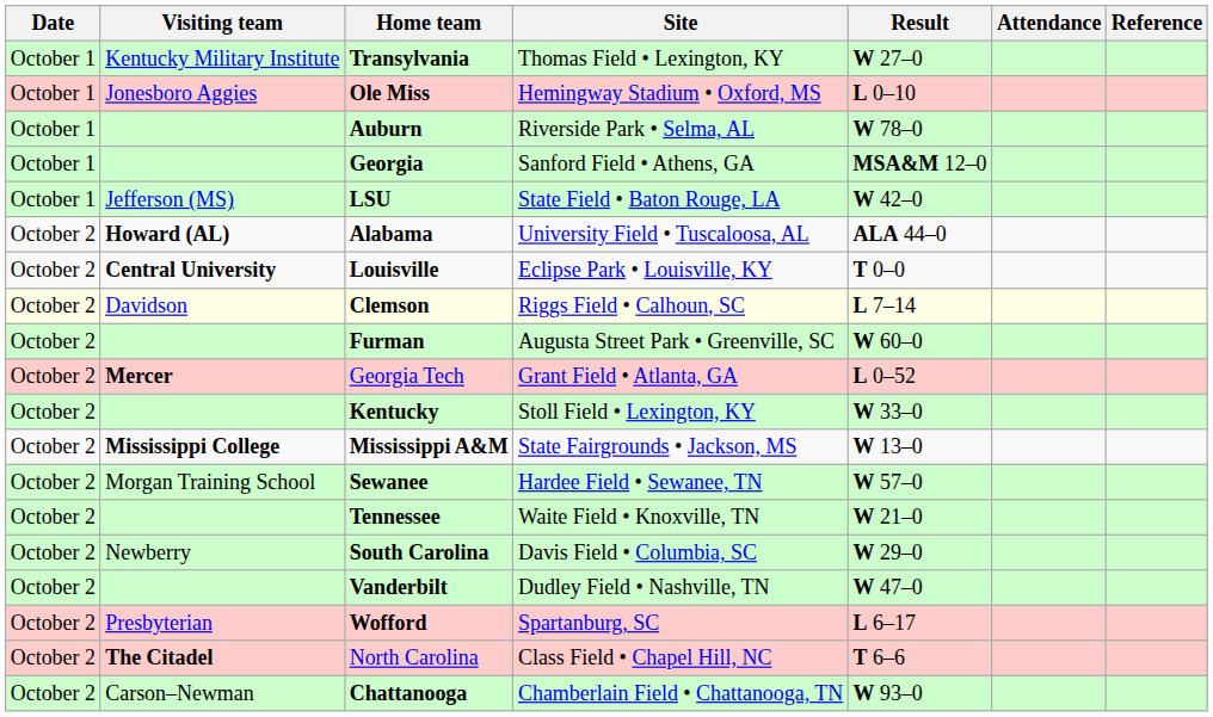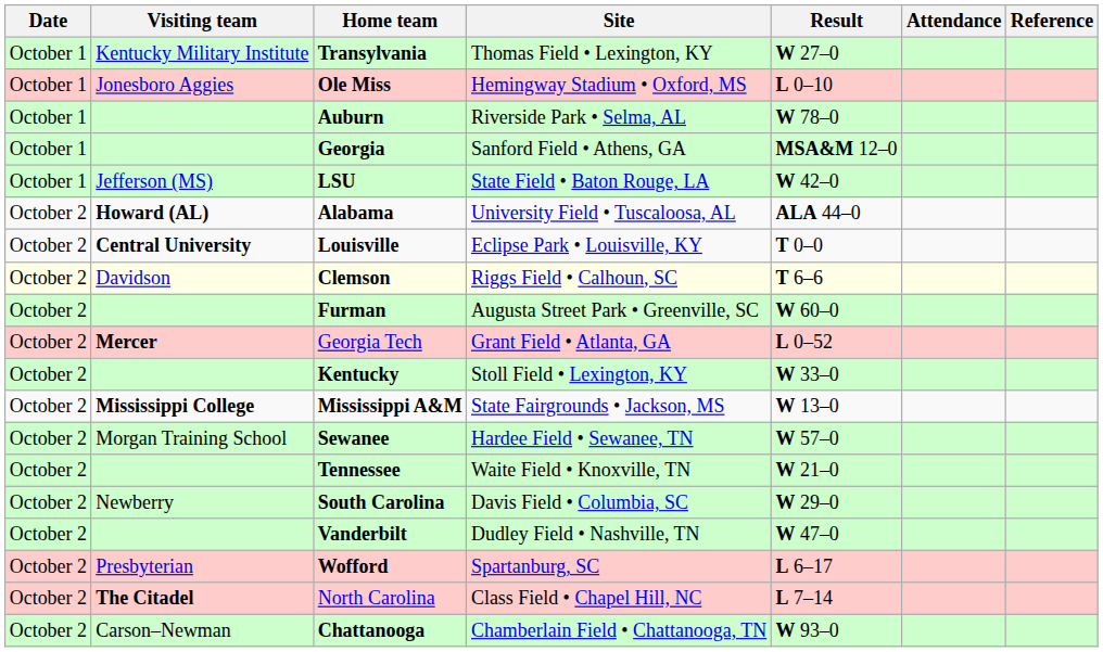Clemson | Result: L 7–14 -> T 6–6
North Carolina | Result: T 6–6 -> L 7–14
